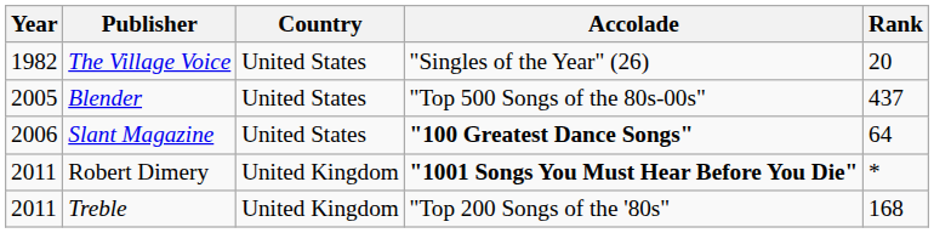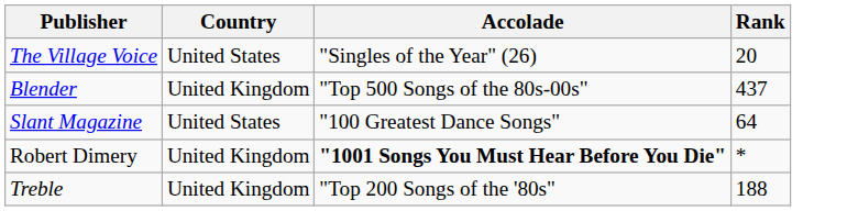- column: Year | 1982 | 2005 | 2006 | 2011 | 2011
Blender | Country: United States -> United Kingdom
Slant Magazine | Accolade: bold -> normal
Treble | Rank: 168 -> 188
